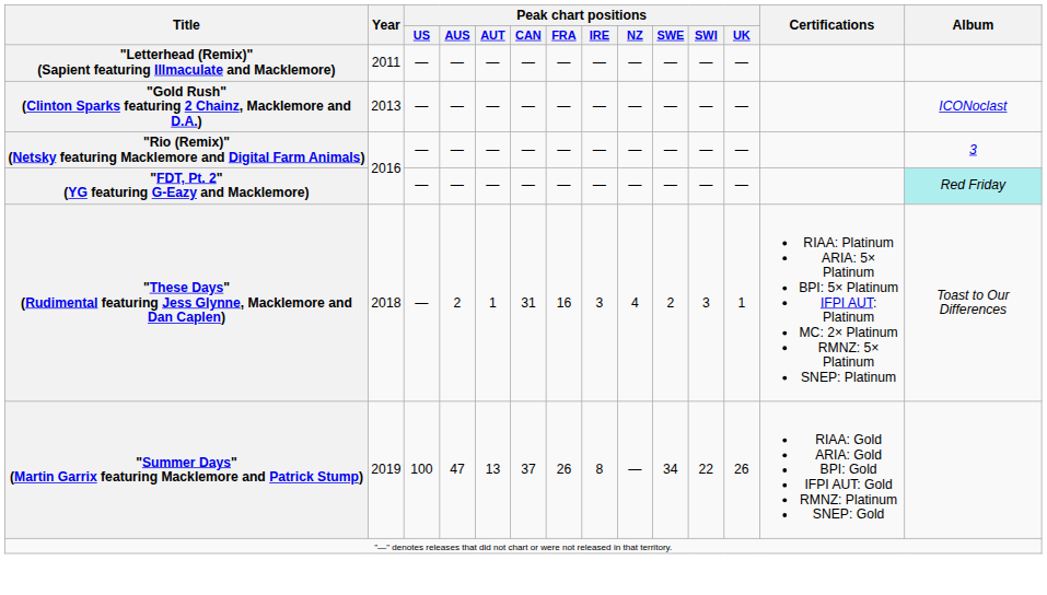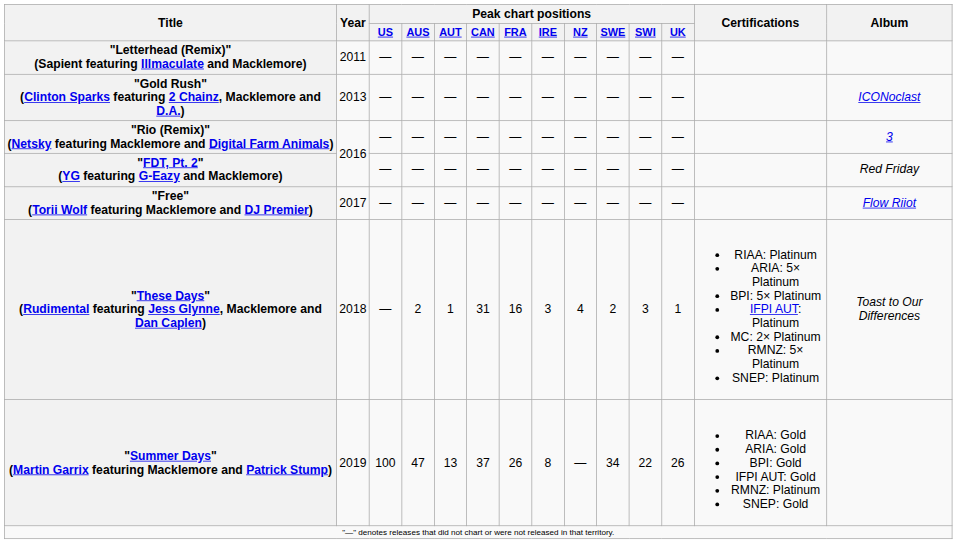"FDT, Pt. 2" (YG featuring G-Eazy and Macklemore) | Album: paleturquoise background -> no background
+ row: "Free" (Torii Wolf featuring Macklemore and DJ Premier) | 2017 | — | — | — | — | — | — | — | — | — | — | Flow Riiot
